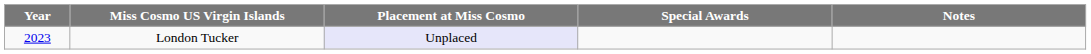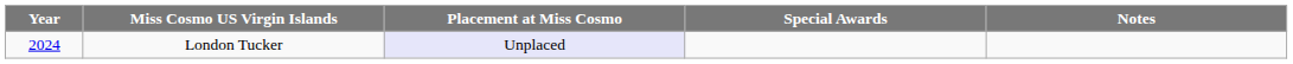London Tucker | Year: 2023 -> 2024
